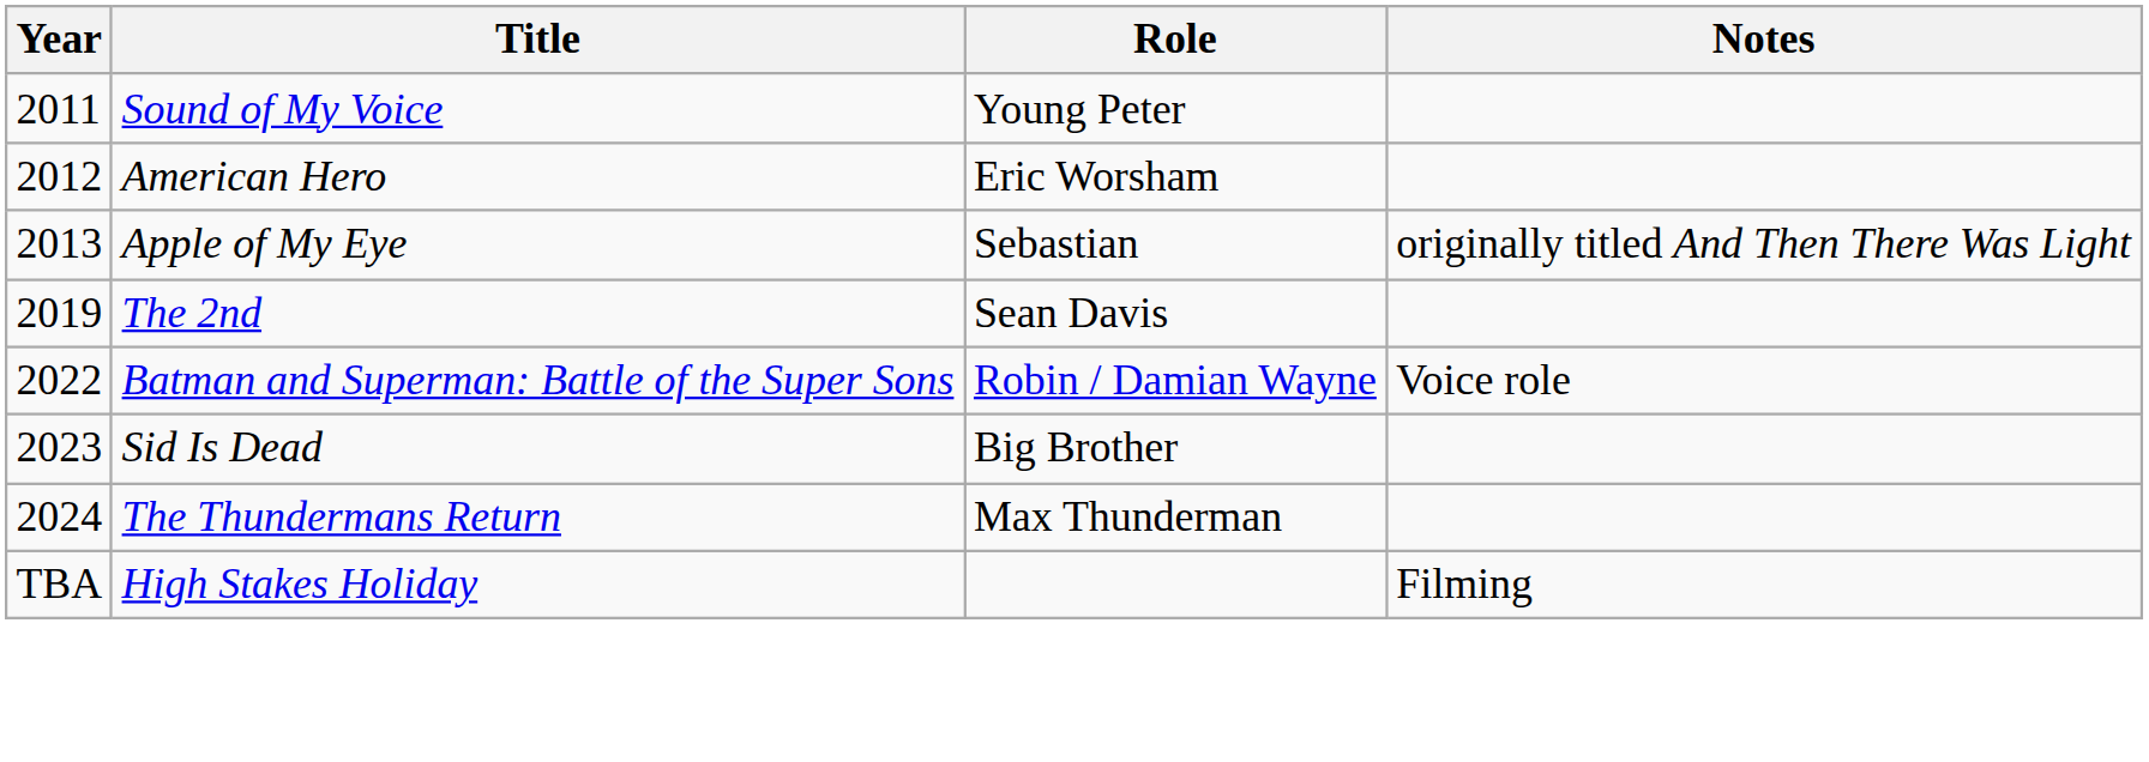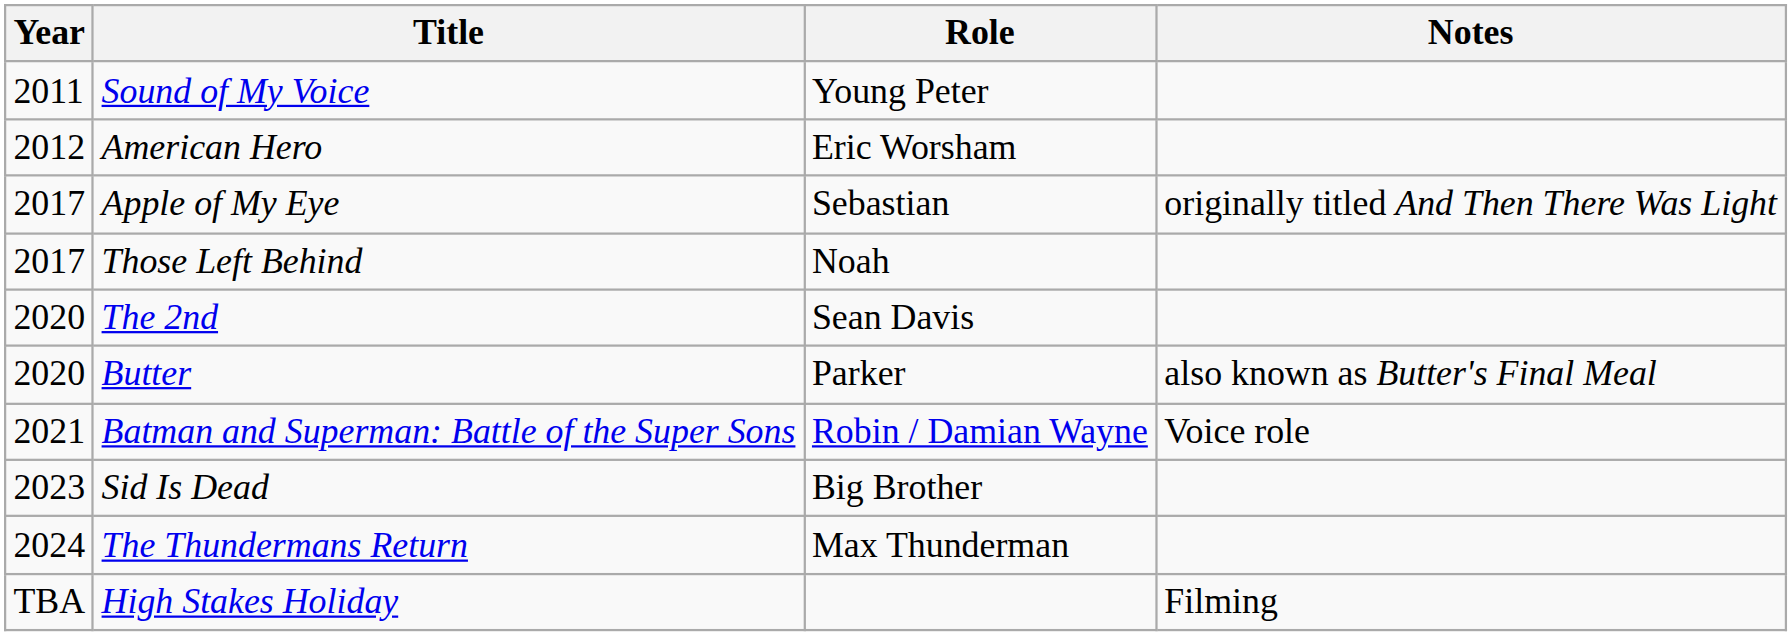Apple of My Eye | Year: 2013 -> 2017
+ row: 2017 | Those Left Behind | Noah
The 2nd | Year: 2019 -> 2020
+ row: 2020 | Butter | Parker | also known as Butter's Final Meal
Batman and Superman: Battle of the Super Sons | Year: 2022 -> 2021
